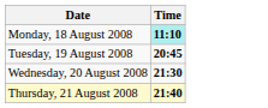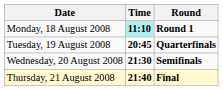+ column: Round | Round 1 | Quarterfinals | Semifinals | Final
